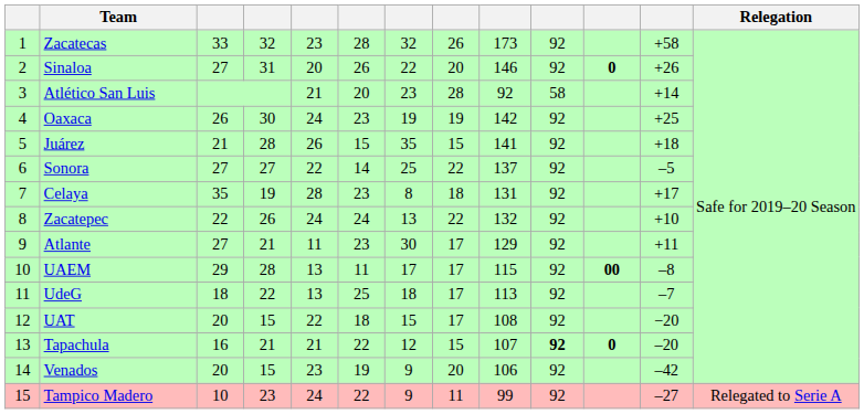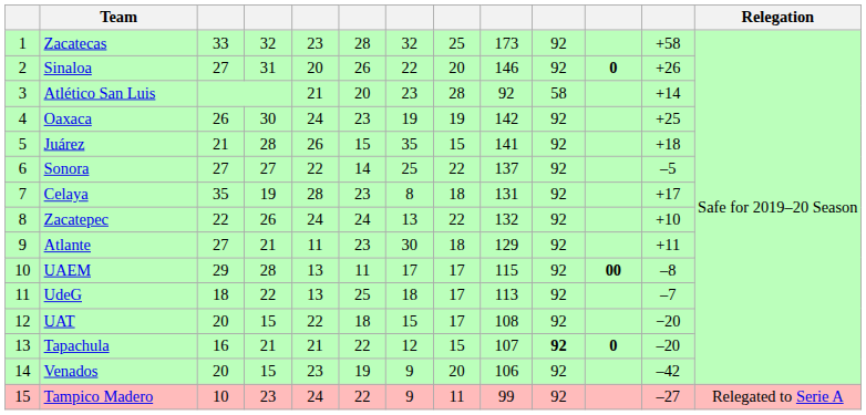Zacatecas | column 8: 26 -> 25
Atlante | column 8: 17 -> 18
